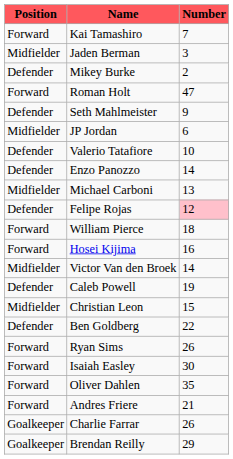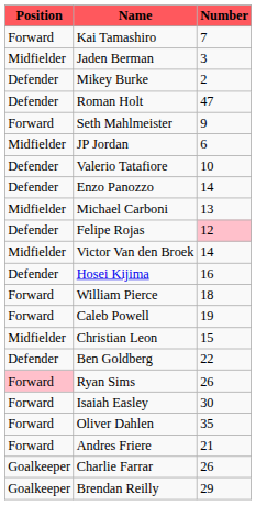Roman Holt | Position: Forward -> Defender
Seth Mahlmeister | Position: Defender -> Forward
rows swapped: Victor Van den Broek <-> William Pierce
Hosei Kijima | Position: Forward -> Defender
Caleb Powell | Position: Defender -> Forward
Ryan Sims | Position: no background -> pink background
